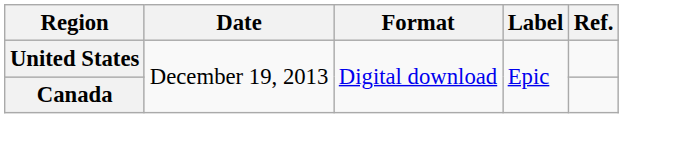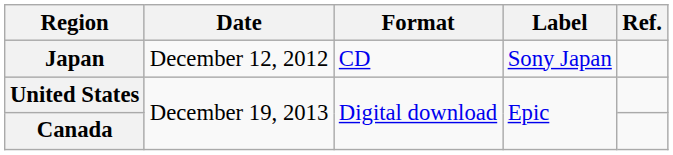+ row: Japan | December 12, 2012 | CD | Sony Japan
